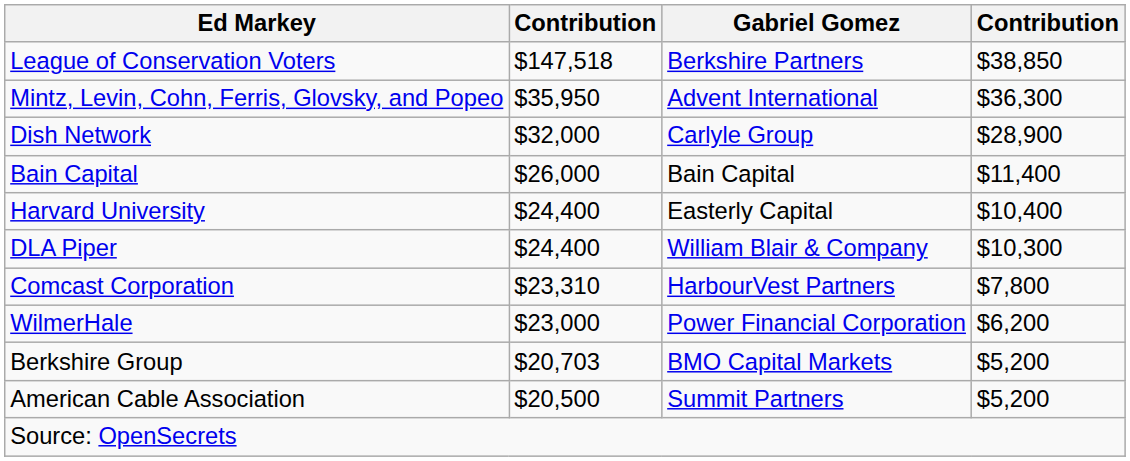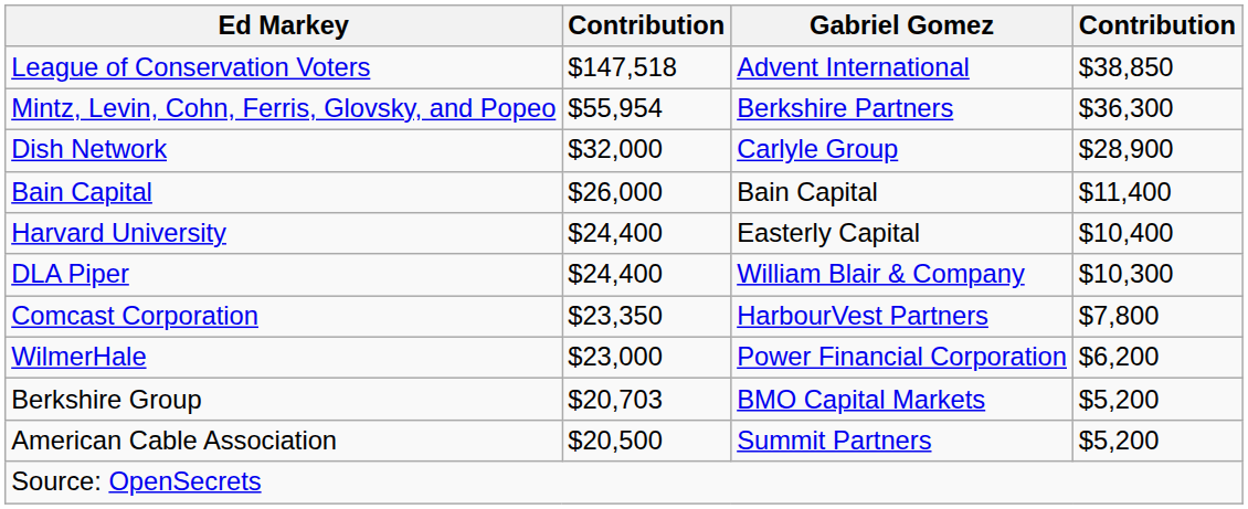League of Conservation Voters | Gabriel Gomez: Berkshire Partners -> Advent International
Mintz, Levin, Cohn, Ferris, Glovsky, and Popeo | column 2: $35,950 -> $55,954
Mintz, Levin, Cohn, Ferris, Glovsky, and Popeo | Gabriel Gomez: Advent International -> Berkshire Partners
Comcast Corporation | column 2: $23,310 -> $23,350
